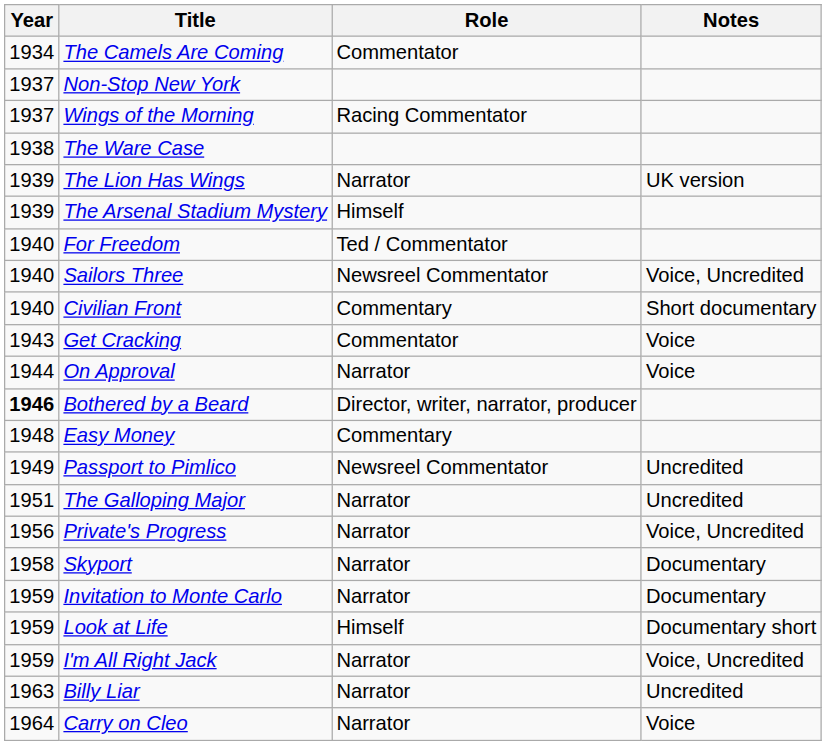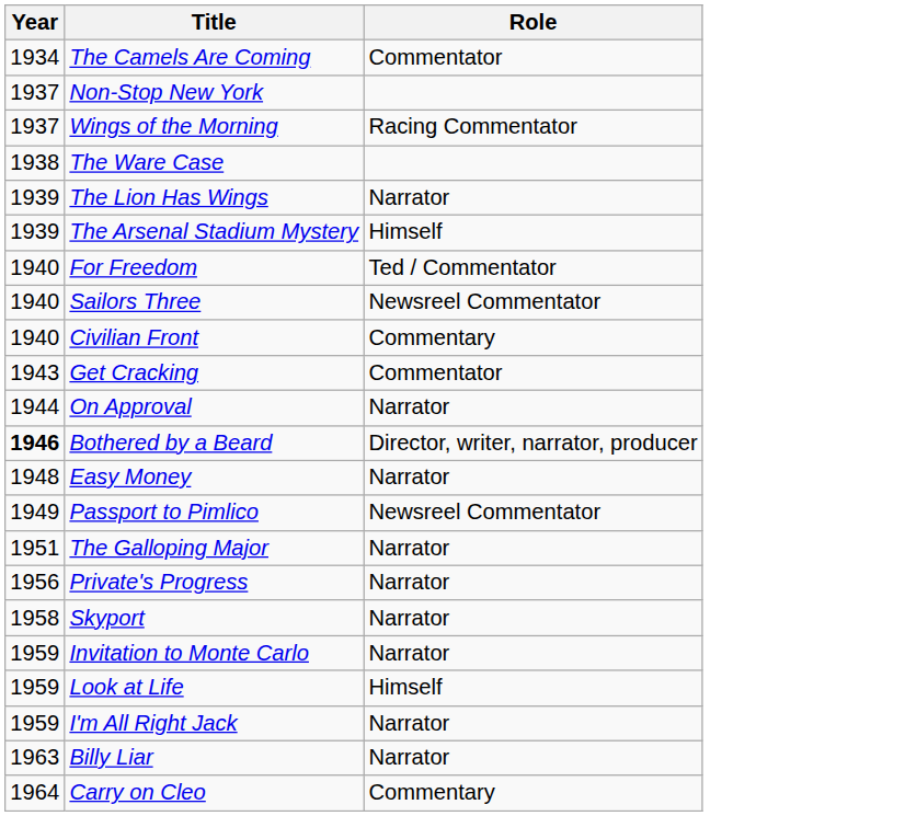- column: Notes | UK version | Voice, Uncredited | Short documentary | Voice | Voice | Uncredited | Uncredited | Voice, Uncredited | Documentary | Documentary | Documentary short | Voice, Uncredited | Uncredited | Voice
Easy Money | Role: Commentary -> Narrator
Carry on Cleo | Role: Narrator -> Commentary
